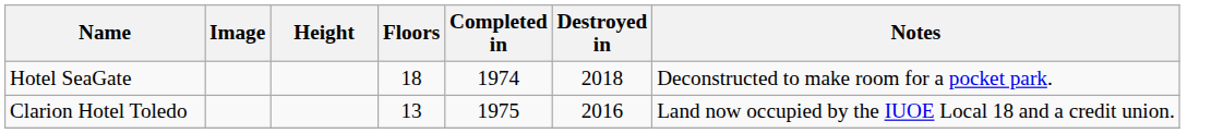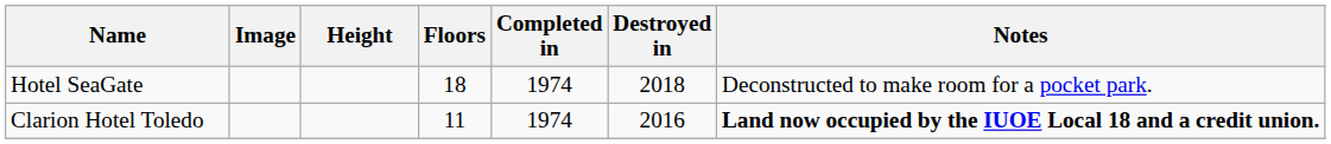Clarion Hotel Toledo | Floors: 13 -> 11
Clarion Hotel Toledo | Completed in: 1975 -> 1974
Clarion Hotel Toledo | Notes: normal -> bold
